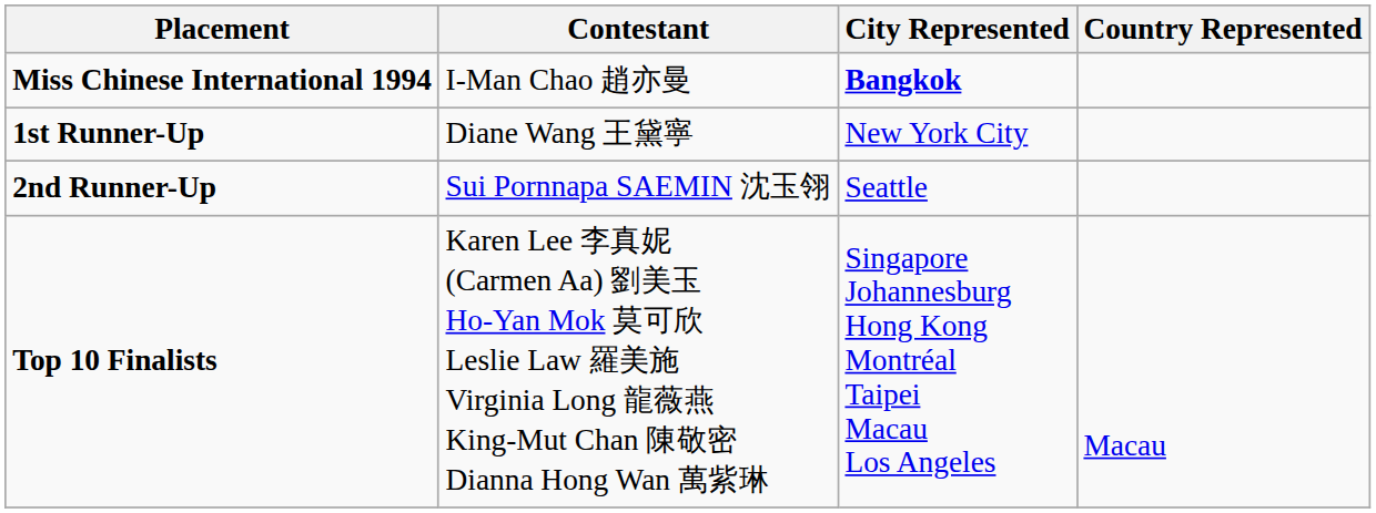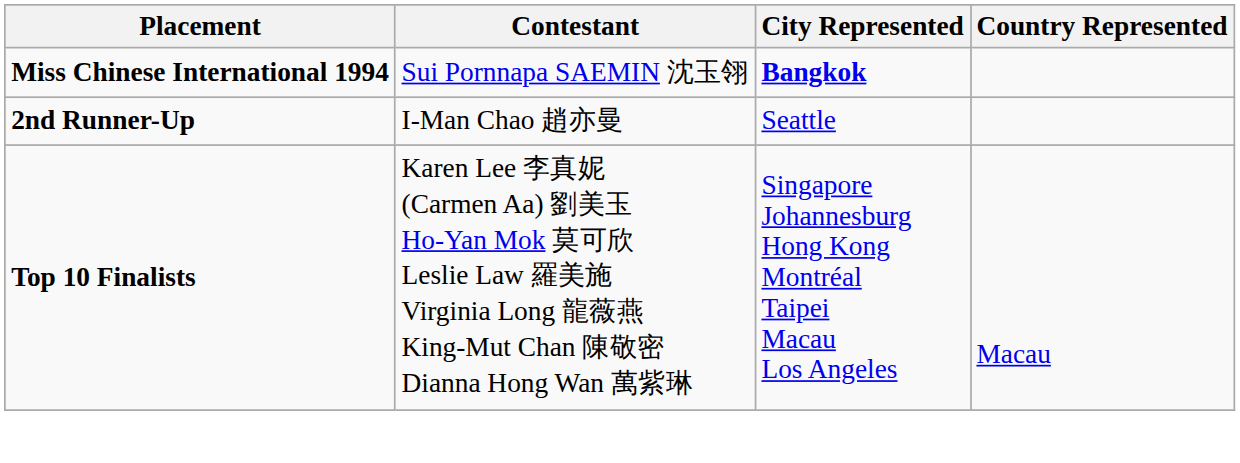Miss Chinese International 1994 | Contestant: I-Man Chao 趙亦曼 -> Sui Pornnapa SAEMIN 沈玉翎
- row: 1st Runner-Up | Diane Wang 王黛寧 | New York City
2nd Runner-Up | Contestant: Sui Pornnapa SAEMIN 沈玉翎 -> I-Man Chao 趙亦曼
